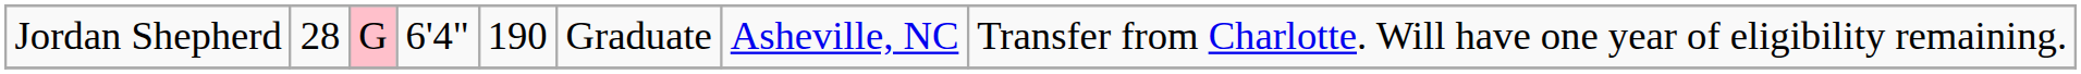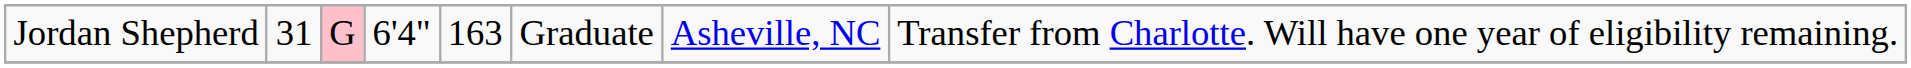Jordan Shepherd | column 2: 28 -> 31
Jordan Shepherd | column 5: 190 -> 163
